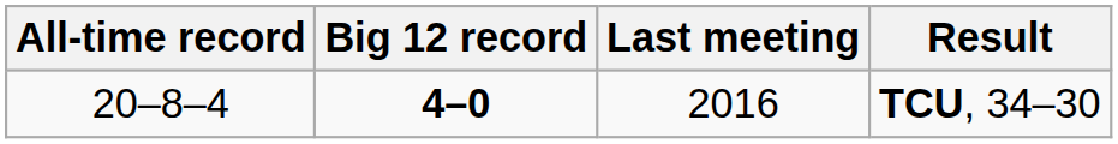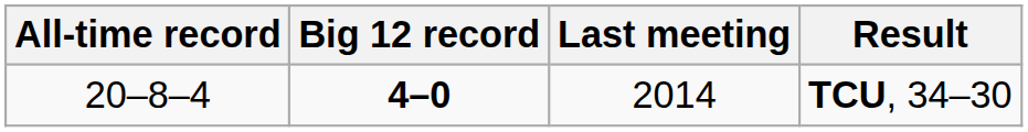TCU, 34–30 | Last meeting: 2016 -> 2014
